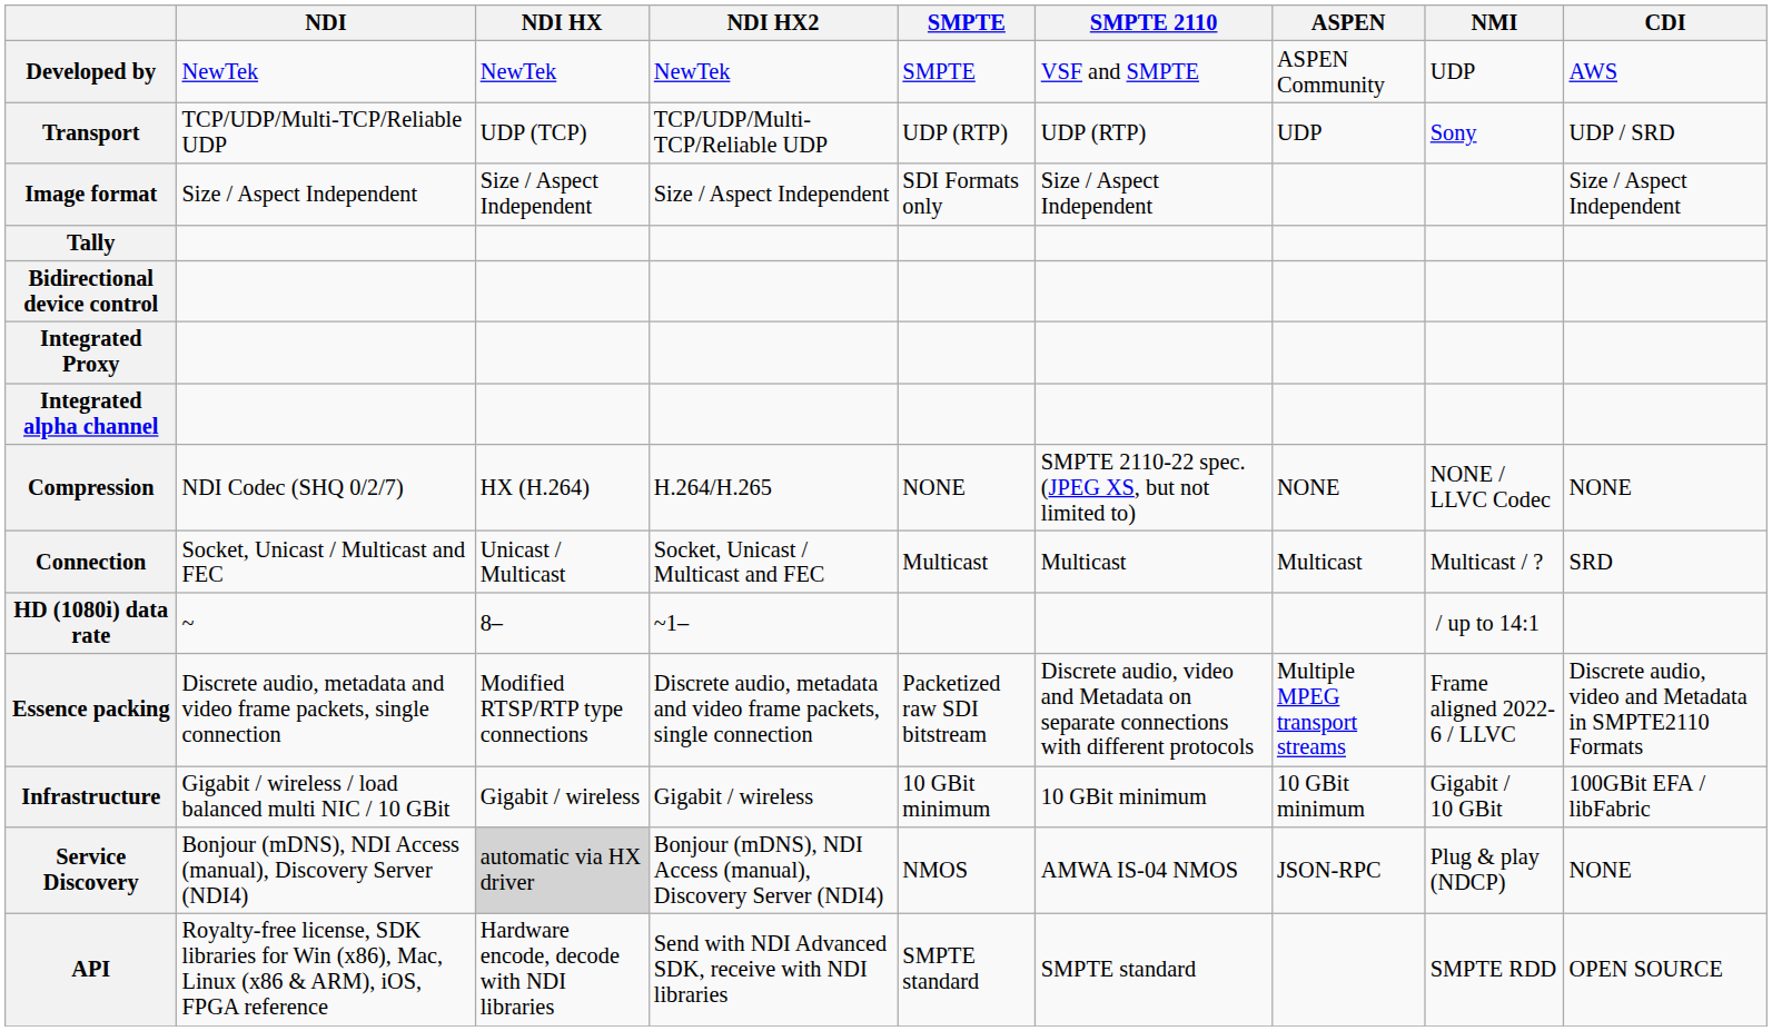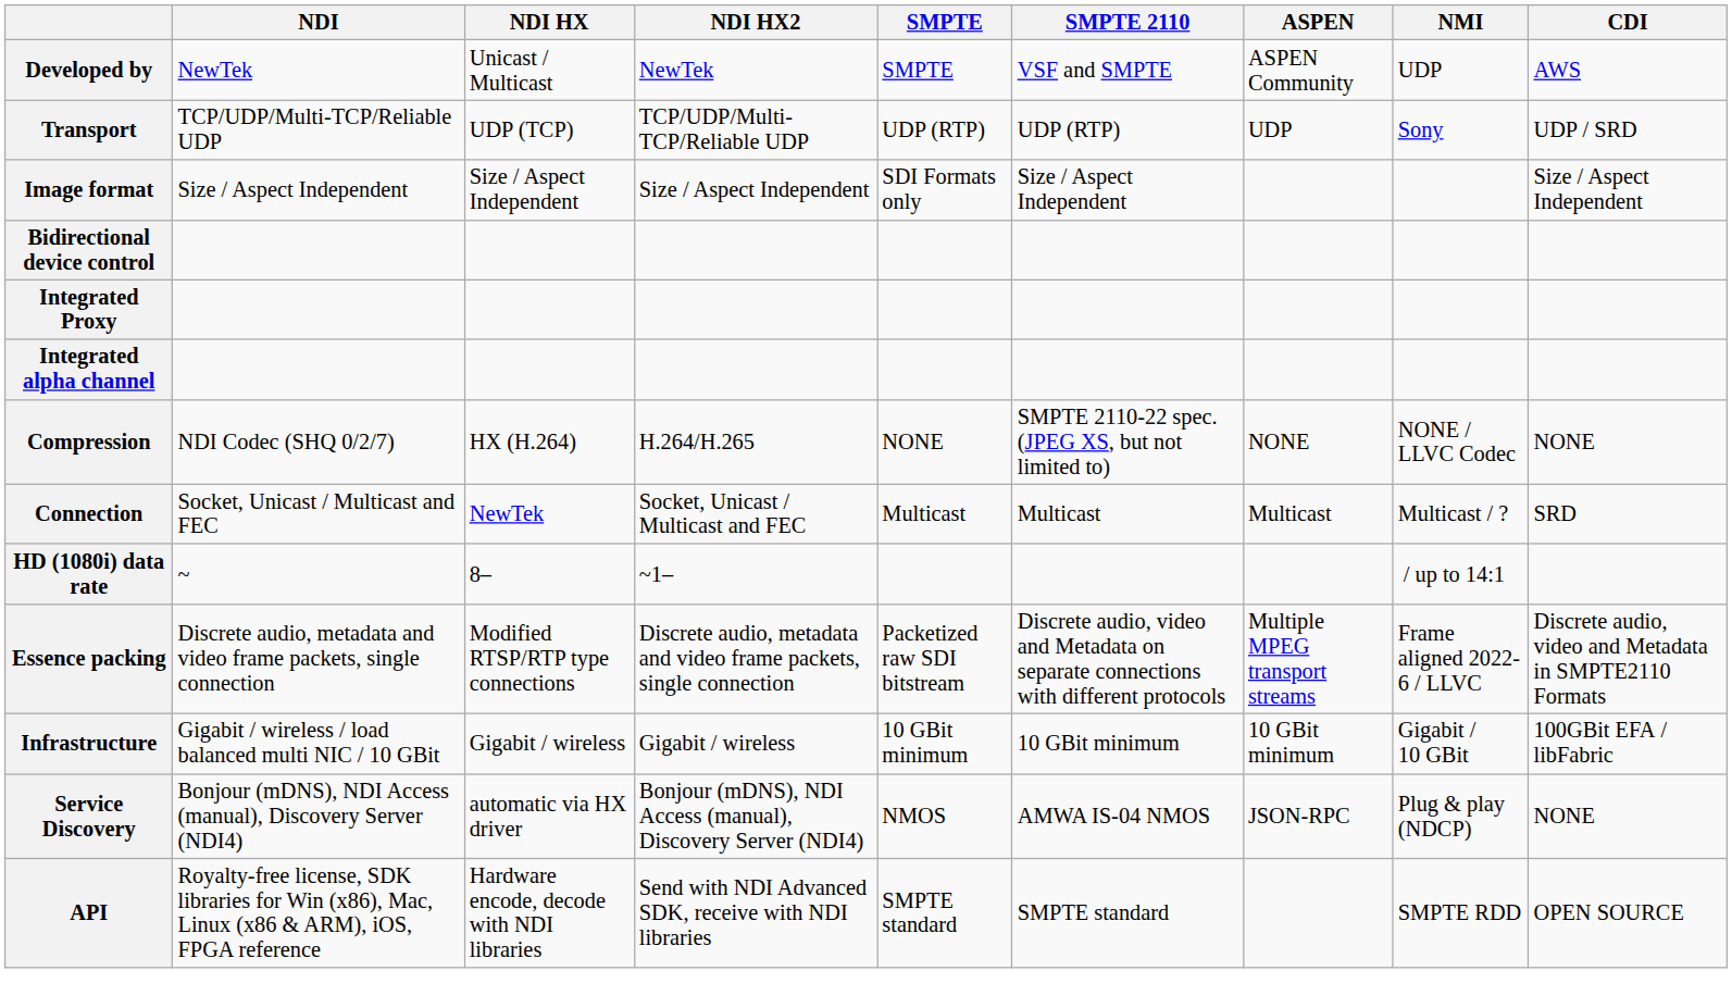Developed by | NDI HX: NewTek -> Unicast / Multicast
- row: Tally
Connection | NDI HX: Unicast / Multicast -> NewTek
Service Discovery | NDI HX: lightgrey background -> no background
